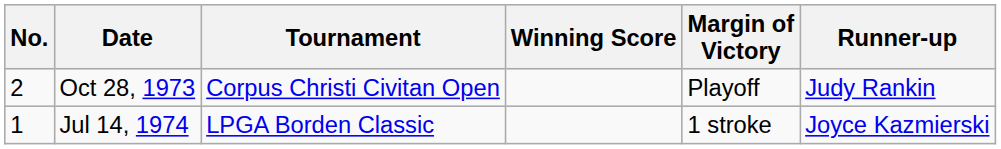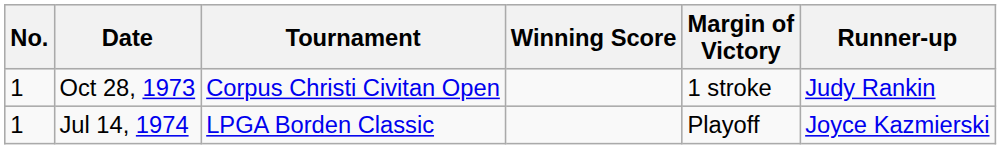Oct 28, 1973 | No.: 2 -> 1
Oct 28, 1973 | Margin of Victory: Playoff -> 1 stroke
Jul 14, 1974 | Margin of Victory: 1 stroke -> Playoff
